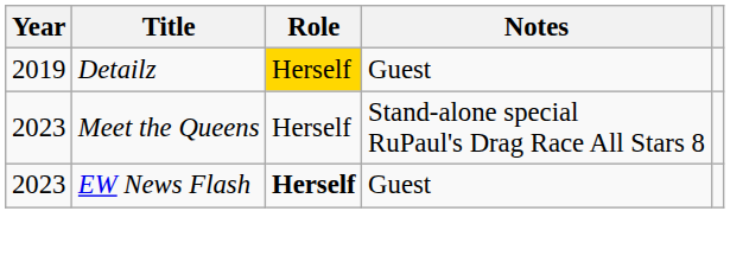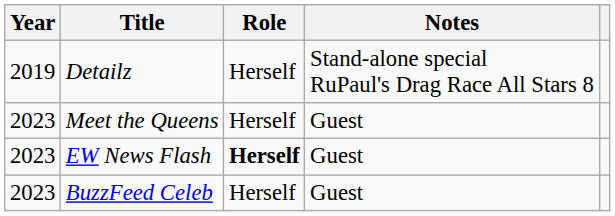Detailz | Role: gold background -> no background
Detailz | Notes: Guest -> Stand-alone special RuPaul's Drag Race All Stars 8
Meet the Queens | Notes: Stand-alone special RuPaul's Drag Race All Stars 8 -> Guest
+ row: 2023 | BuzzFeed Celeb | Herself | Guest
